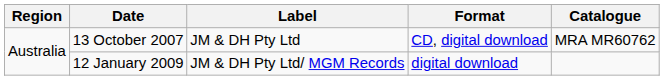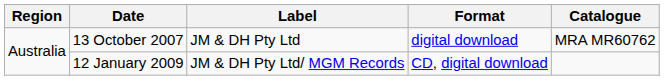13 October 2007 | Format: CD, digital download -> digital download
12 January 2009 | Format: digital download -> CD, digital download
